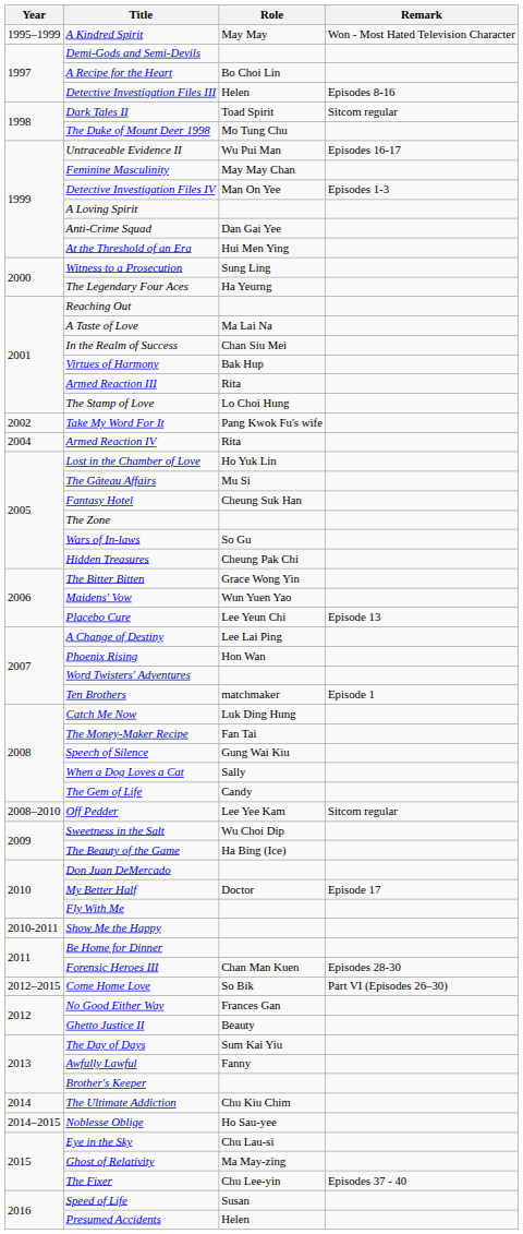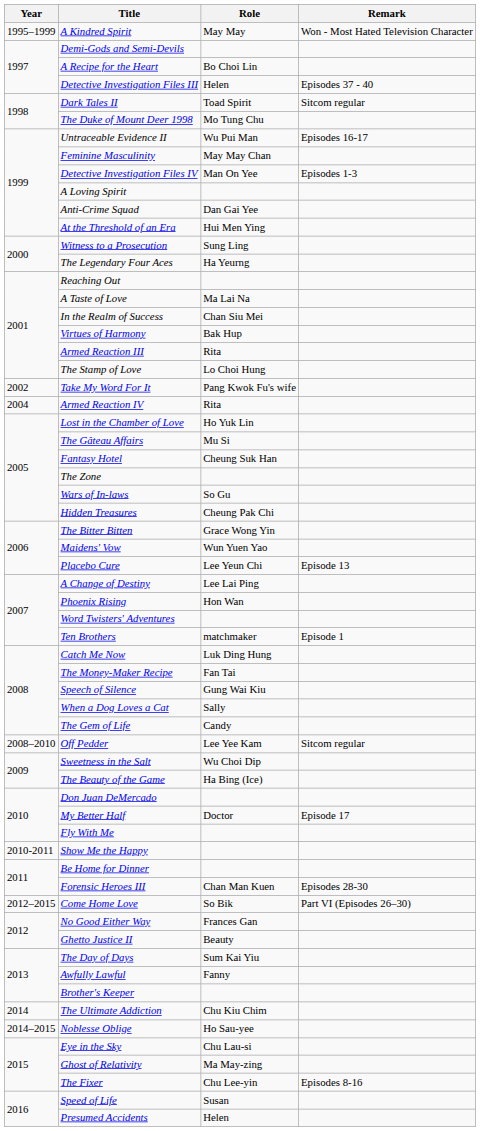Detective Investigation Files III | Remark: Episodes 8-16 -> Episodes 37 - 40
The Fixer | Remark: Episodes 37 - 40 -> Episodes 8-16
